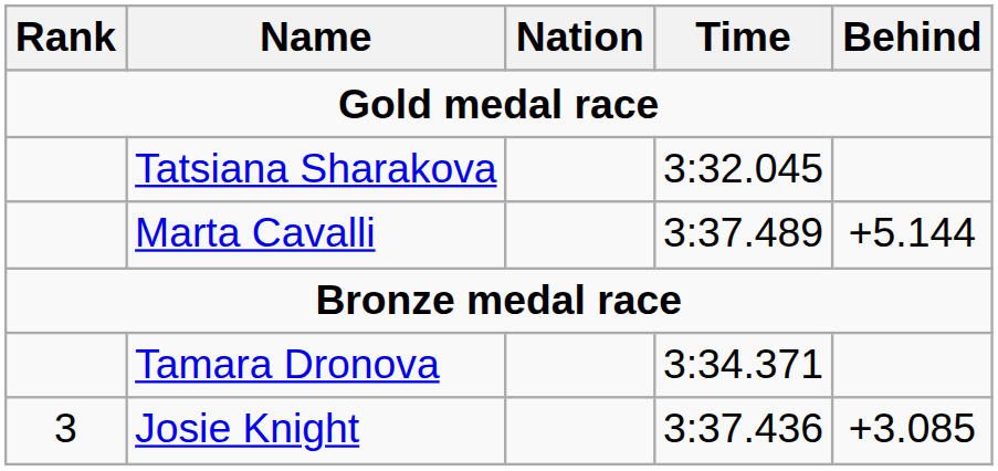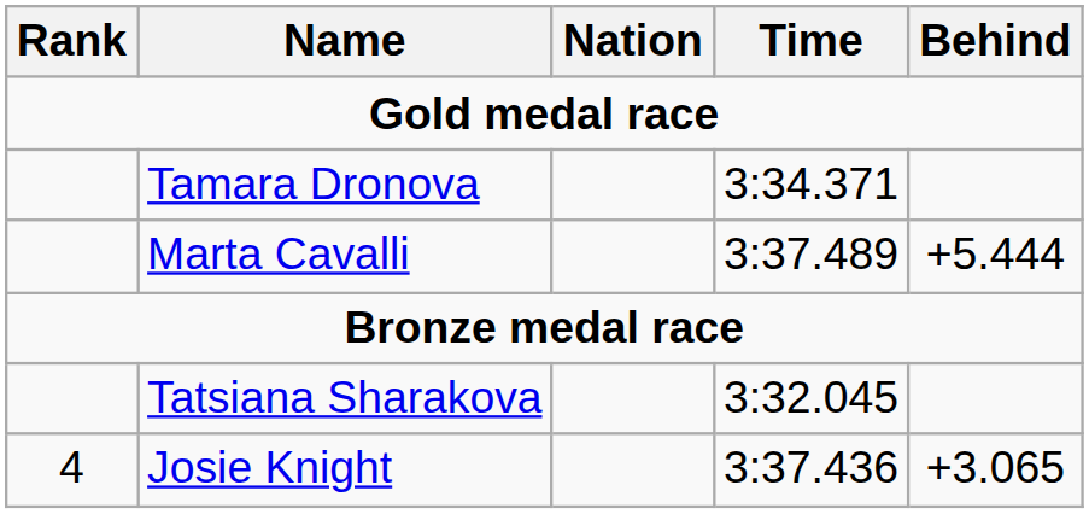rows swapped: Tatsiana Sharakova <-> Tamara Dronova
Marta Cavalli | Behind: +5.144 -> +5.444
Josie Knight | Rank: 3 -> 4
Josie Knight | Behind: +3.085 -> +3.065
